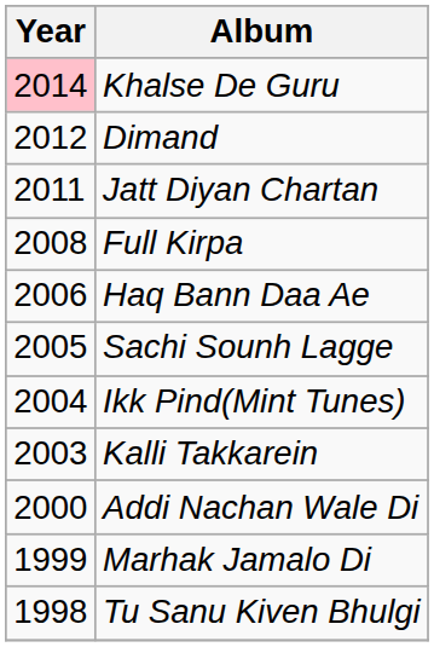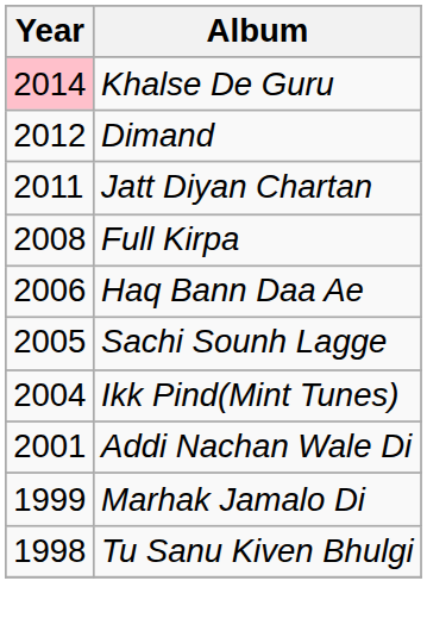- row: 2003 | Kalli Takkarein
Addi Nachan Wale Di | Year: 2000 -> 2001
